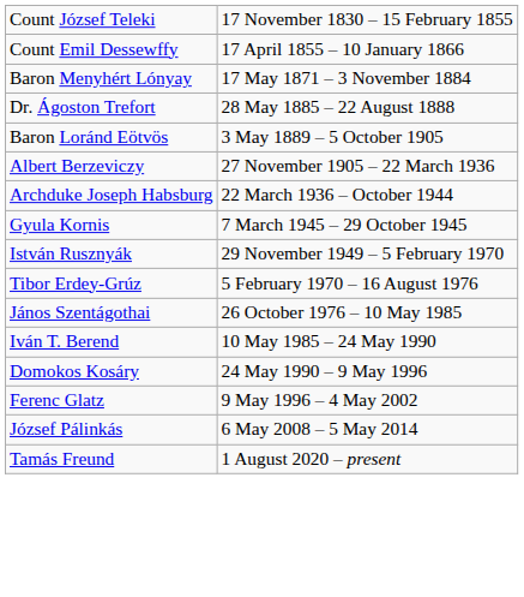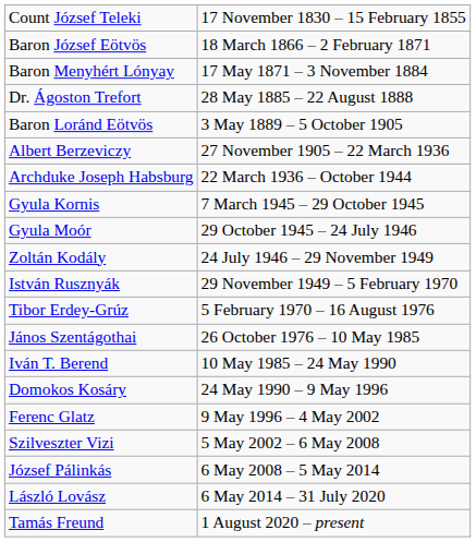- row: Count Emil Dessewffy | 17 April 1855 – 10 January 1866
+ row: Baron József Eötvös | 18 March 1866 – 2 February 1871
+ row: Gyula Moór | 29 October 1945 – 24 July 1946
+ row: Zoltán Kodály | 24 July 1946 – 29 November 1949
+ row: Szilveszter Vizi | 5 May 2002 – 6 May 2008
+ row: László Lovász | 6 May 2014 – 31 July 2020
